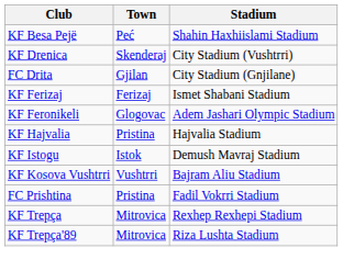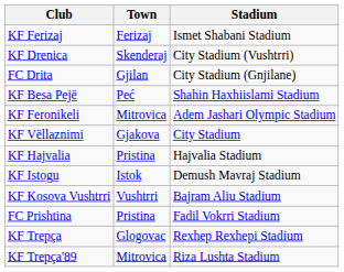rows swapped: KF Besa Pejë <-> KF Ferizaj
KF Feronikeli | Town: Glogovac -> Mitrovica
+ row: KF Vëllaznimi | Gjakova | City Stadium
KF Trepça | Town: Mitrovica -> Glogovac
